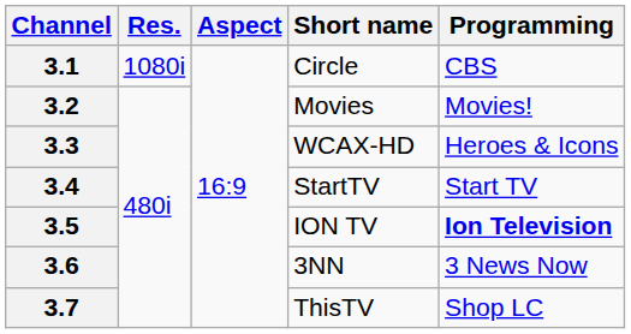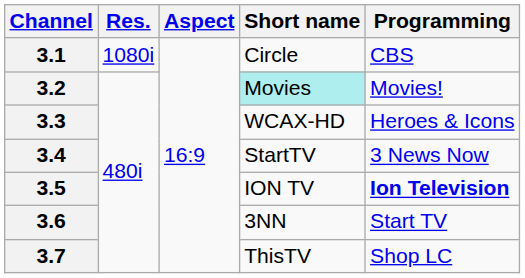3.2 | Short name: no background -> paleturquoise background
3.4 | Programming: Start TV -> 3 News Now
3.6 | Programming: 3 News Now -> Start TV
